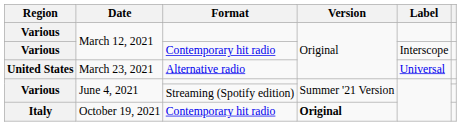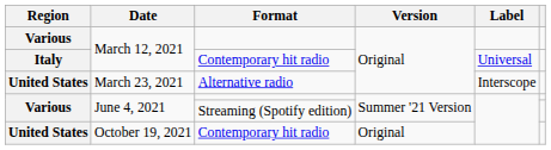March 12, 2021 / Contemporary hit radio | Region: Various -> Italy
March 12, 2021 / Contemporary hit radio | Label: Interscope -> Universal
March 23, 2021 | Label: Universal -> Interscope
October 19, 2021 | Region: Italy -> United States
October 19, 2021 | Version: bold -> normal
